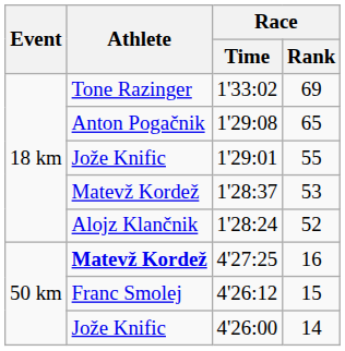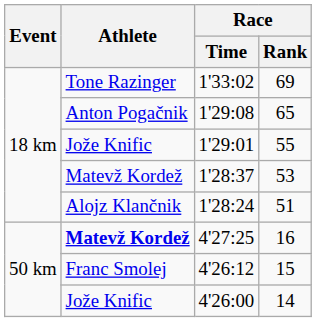1'28:24 | Race / Rank: 52 -> 51
